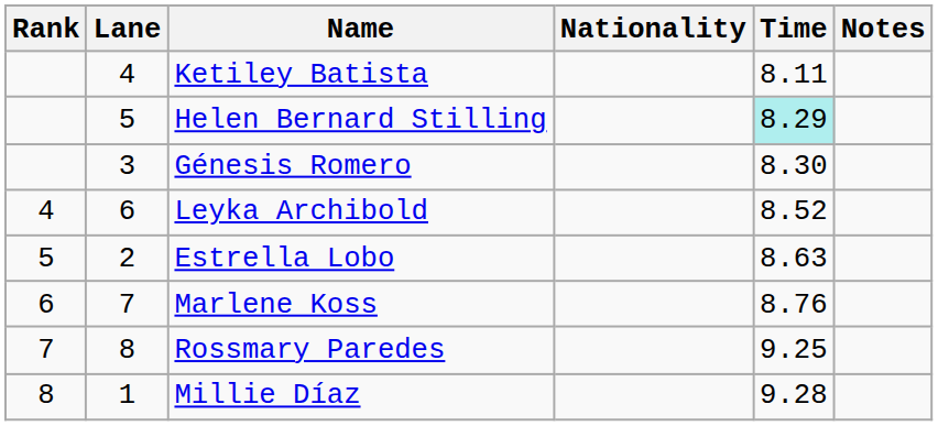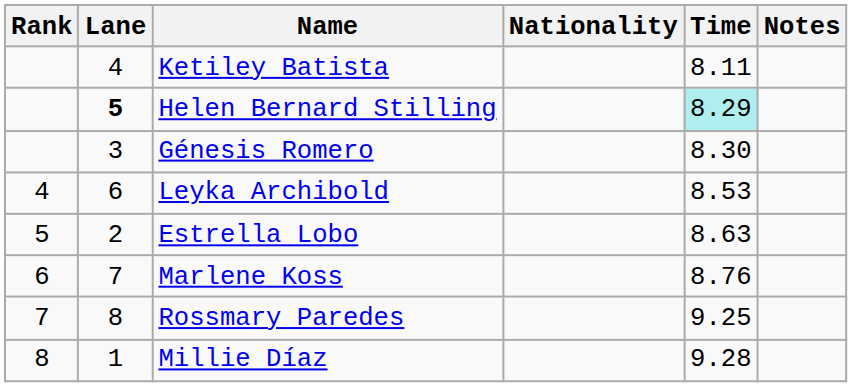Helen Bernard Stilling | Lane: normal -> bold
Leyka Archibold | Time: 8.52 -> 8.53
